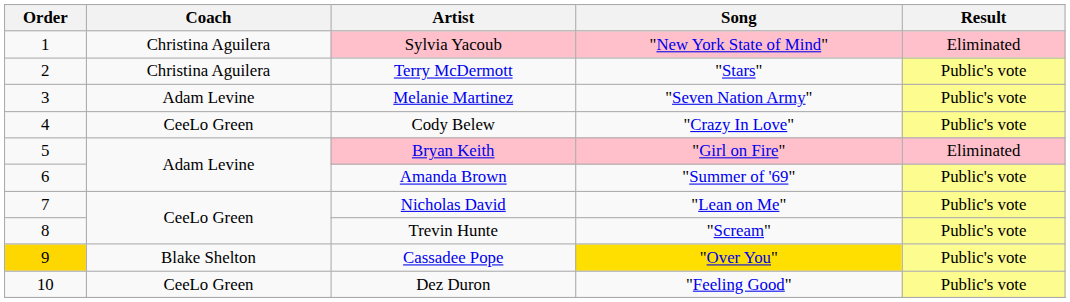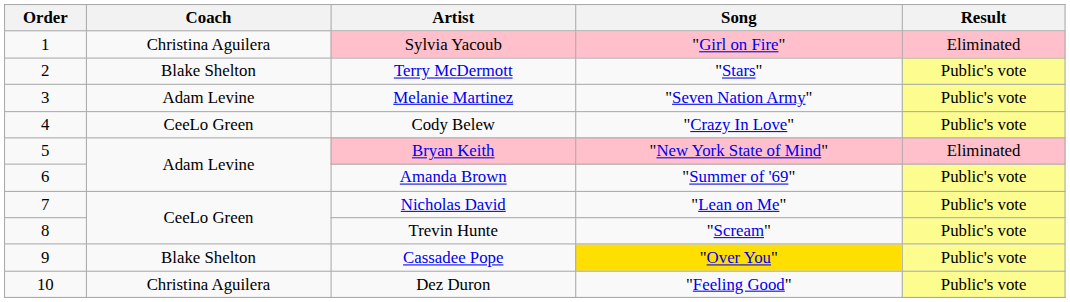Sylvia Yacoub | Song: "New York State of Mind" -> "Girl on Fire"
Terry McDermott | Coach: Christina Aguilera -> Blake Shelton
Bryan Keith | Song: "Girl on Fire" -> "New York State of Mind"
Cassadee Pope | Order: gold background -> no background
Dez Duron | Coach: CeeLo Green -> Christina Aguilera
